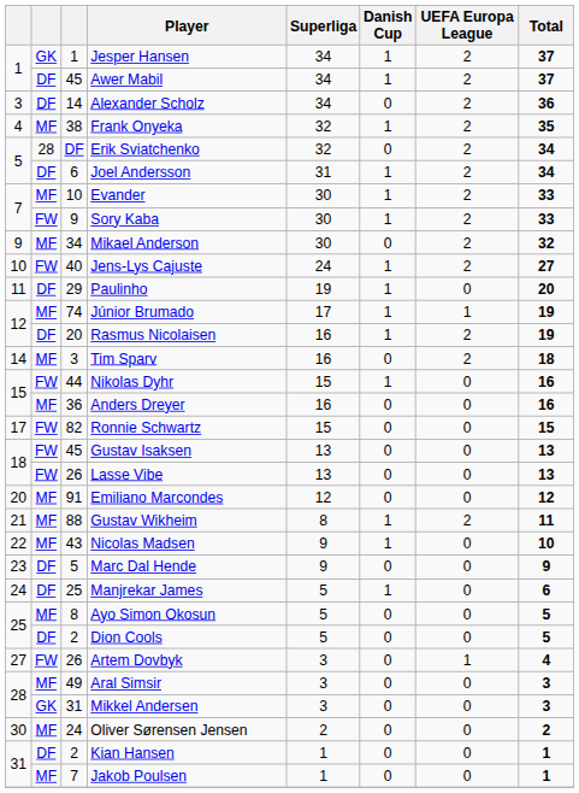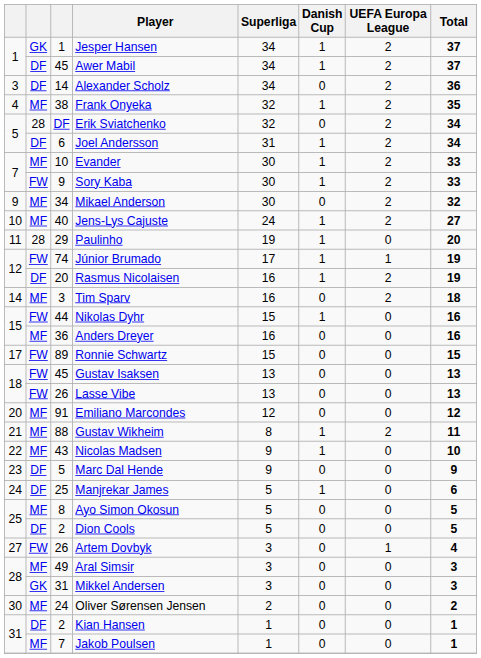Jens-Lys Cajuste | column 2: FW -> MF
Paulinho | column 2: DF -> 28
Júnior Brumado | column 2: MF -> FW
Ronnie Schwartz | column 3: 82 -> 89
